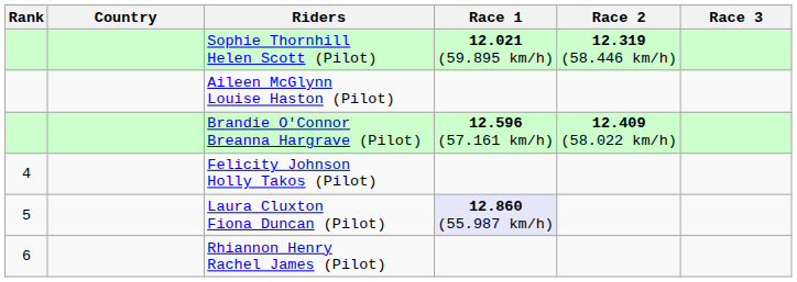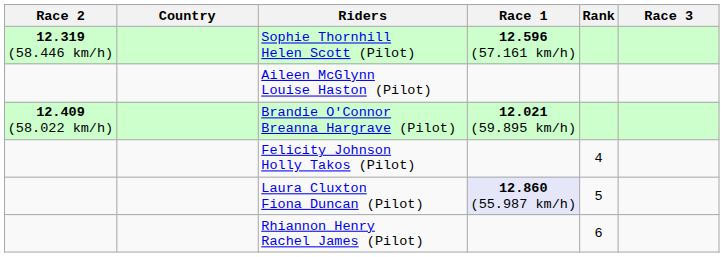columns swapped: Rank <-> Race 2
Sophie Thornhill Helen Scott (Pilot) | Race 1: 12.021 (59.895 km/h) -> 12.596 (57.161 km/h)
Brandie O'Connor Breanna Hargrave (Pilot) | Race 1: 12.596 (57.161 km/h) -> 12.021 (59.895 km/h)
